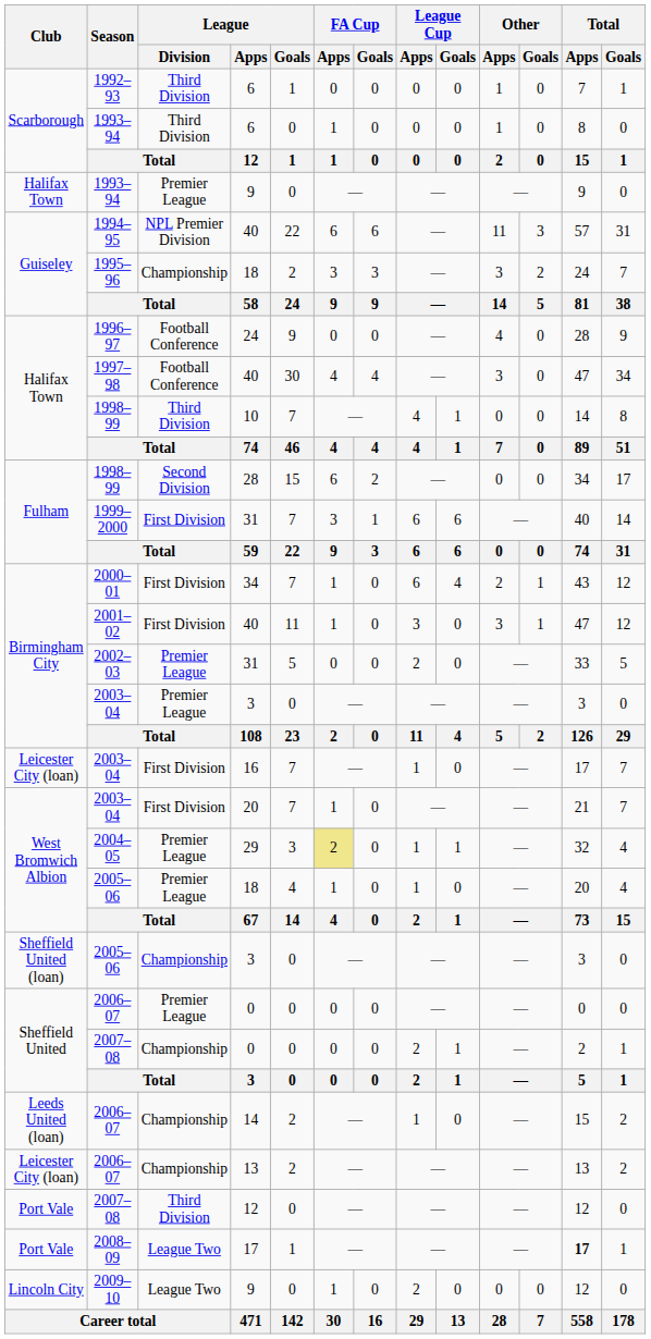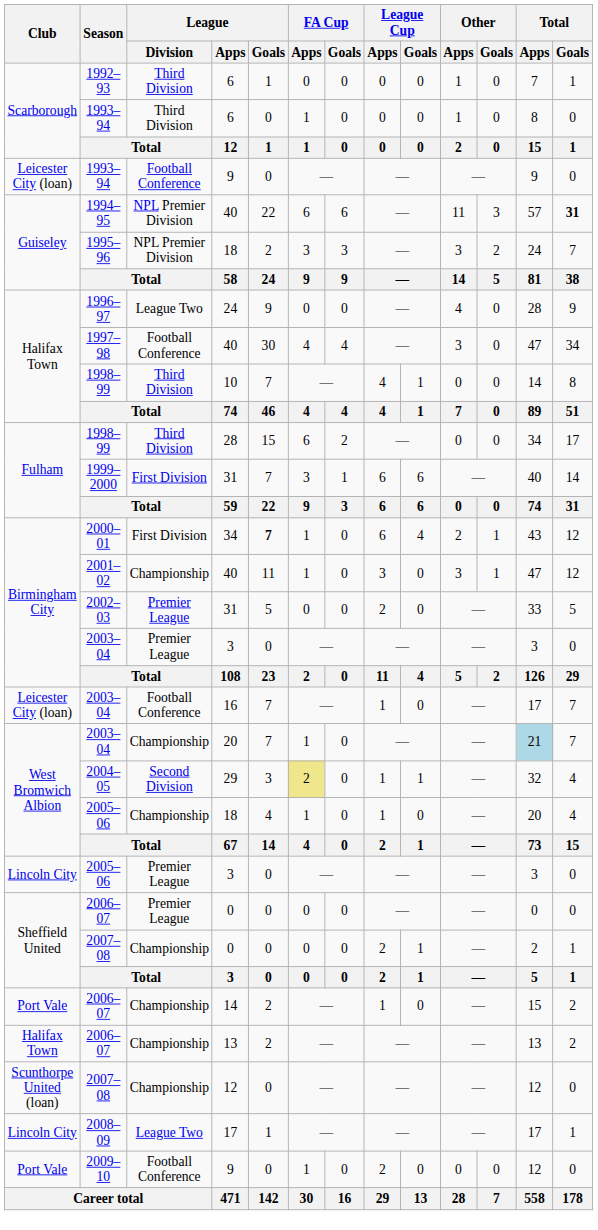1993–94 / 9 | Club: Halifax Town -> Leicester City (loan)
1993–94 / 9 | League / Division: Premier League -> Football Conference
1994–95 | Total / Goals: normal -> bold
1995–96 | League / Division: Championship -> NPL Premier Division
1996–97 | League / Division: Football Conference -> League Two
1998–99 / 28 | League / Division: Second Division -> Third Division
2000–01 | League / Goals: normal -> bold
2001–02 | League / Division: First Division -> Championship
2003–04 / 16 | League / Division: First Division -> Football Conference
2003–04 / 20 | League / Division: First Division -> Championship
2003–04 / 20 | Total / Apps: no background -> lightblue background
2004–05 | League / Division: Premier League -> Second Division
2005–06 / 18 | League / Division: Premier League -> Championship
2005–06 / 3 | Club: Sheffield United (loan) -> Lincoln City
2005–06 / 3 | League / Division: Championship -> Premier League
2006–07 / 14 | Club: Leeds United (loan) -> Port Vale
2006–07 / 13 | Club: Leicester City (loan) -> Halifax Town
2007–08 / 12 | Club: Port Vale -> Scunthorpe United (loan)
2007–08 / 12 | League / Division: Third Division -> Championship
2008–09 | Club: Port Vale -> Lincoln City
2008–09 | Total / Apps: bold -> normal
2009–10 | Club: Lincoln City -> Port Vale
2009–10 | League / Division: League Two -> Football Conference
